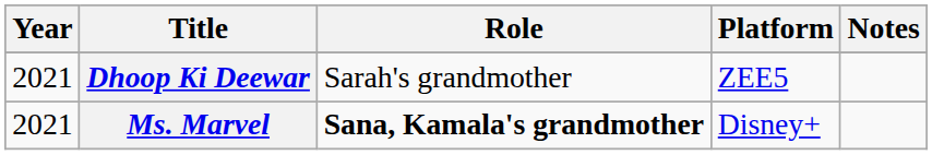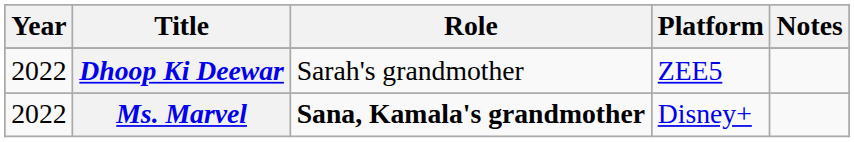Dhoop Ki Deewar | Year: 2021 -> 2022
Ms. Marvel | Year: 2021 -> 2022
